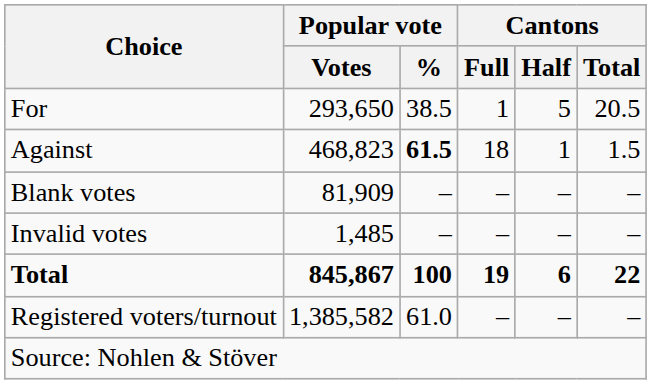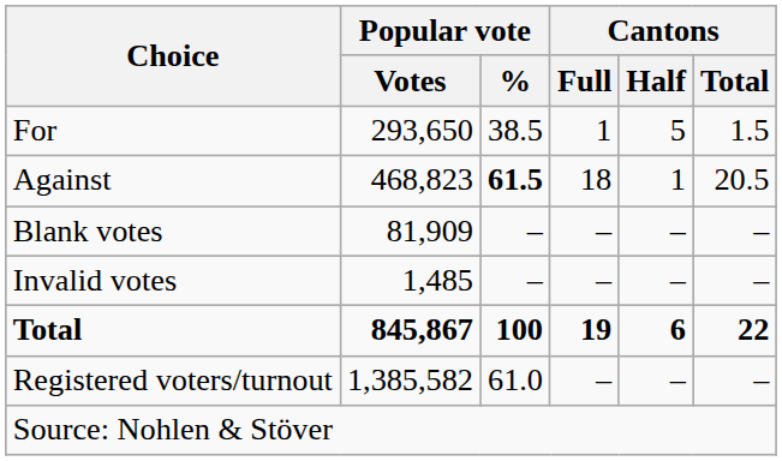For | Cantons / Total: 20.5 -> 1.5
Against | Cantons / Total: 1.5 -> 20.5
